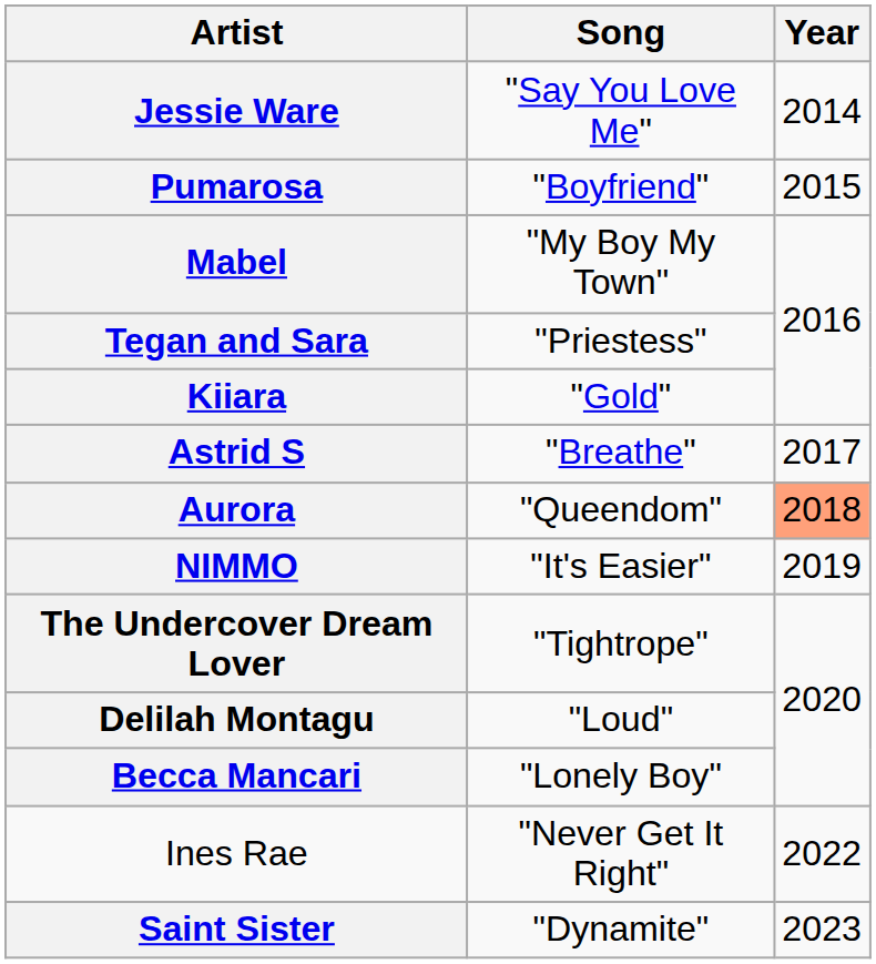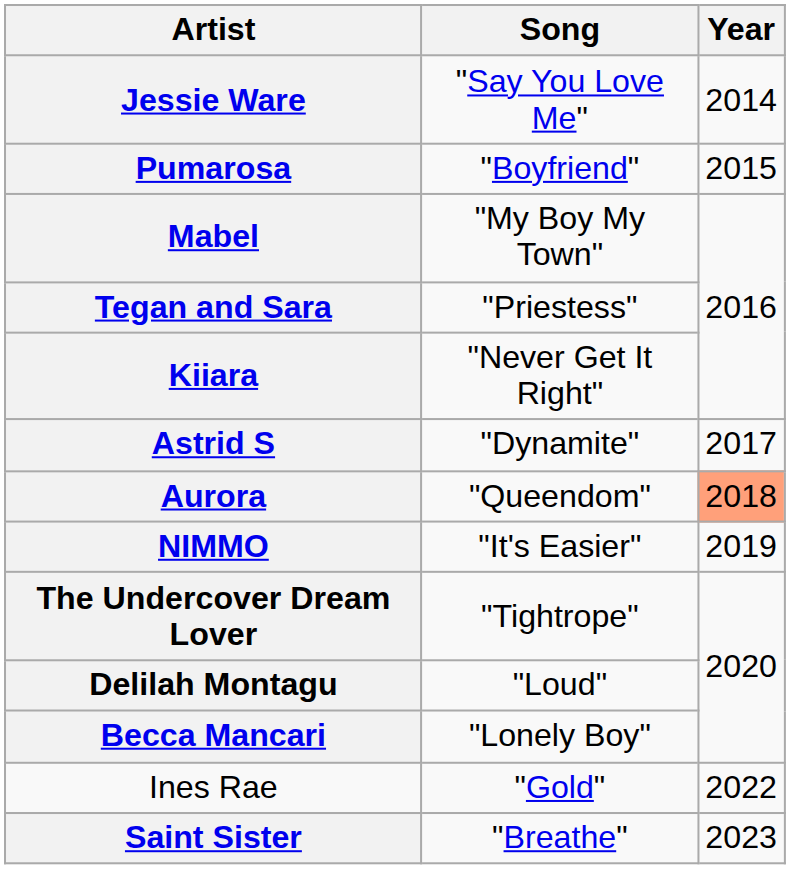Kiiara | Song: "Gold" -> "Never Get It Right"
Astrid S | Song: "Breathe" -> "Dynamite"
Ines Rae | Song: "Never Get It Right" -> "Gold"
Saint Sister | Song: "Dynamite" -> "Breathe"
